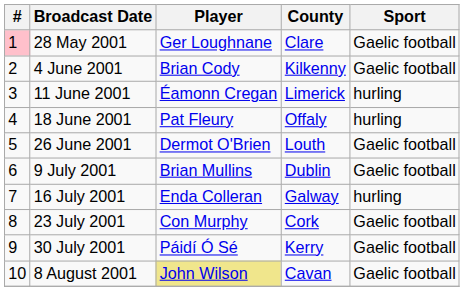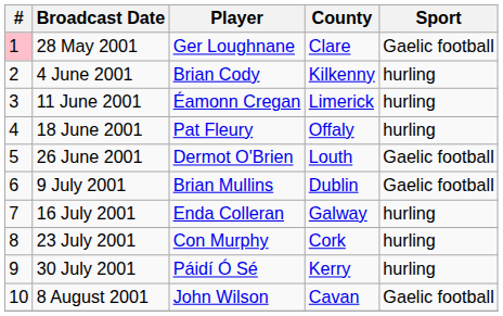4 June 2001 | Sport: Gaelic football -> hurling
23 July 2001 | Sport: Gaelic football -> hurling
30 July 2001 | Sport: Gaelic football -> hurling
8 August 2001 | Player: khaki background -> no background
